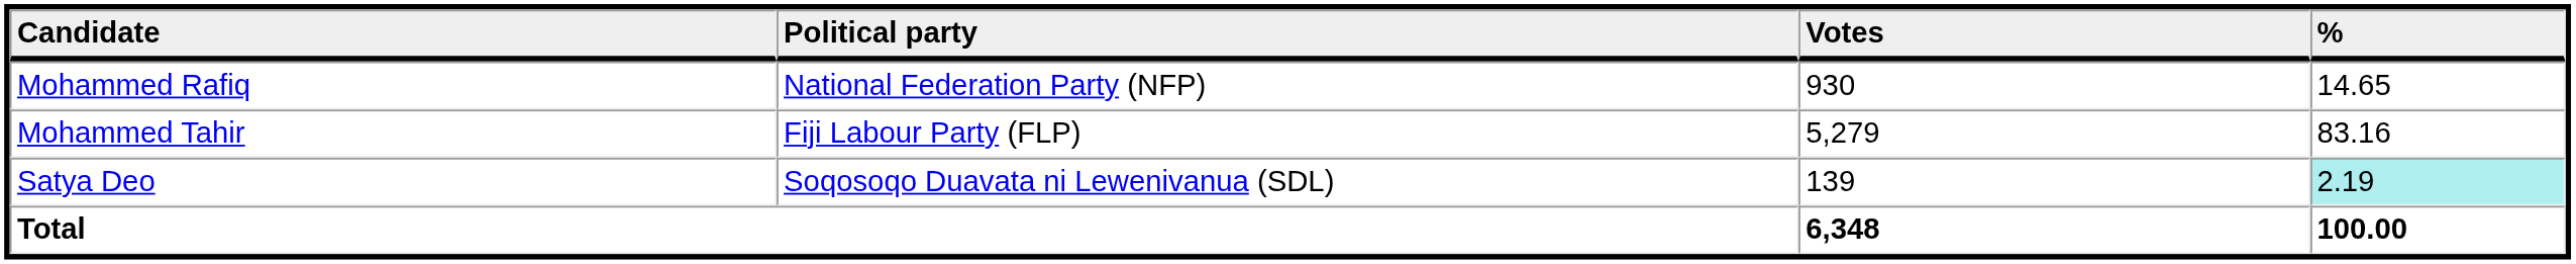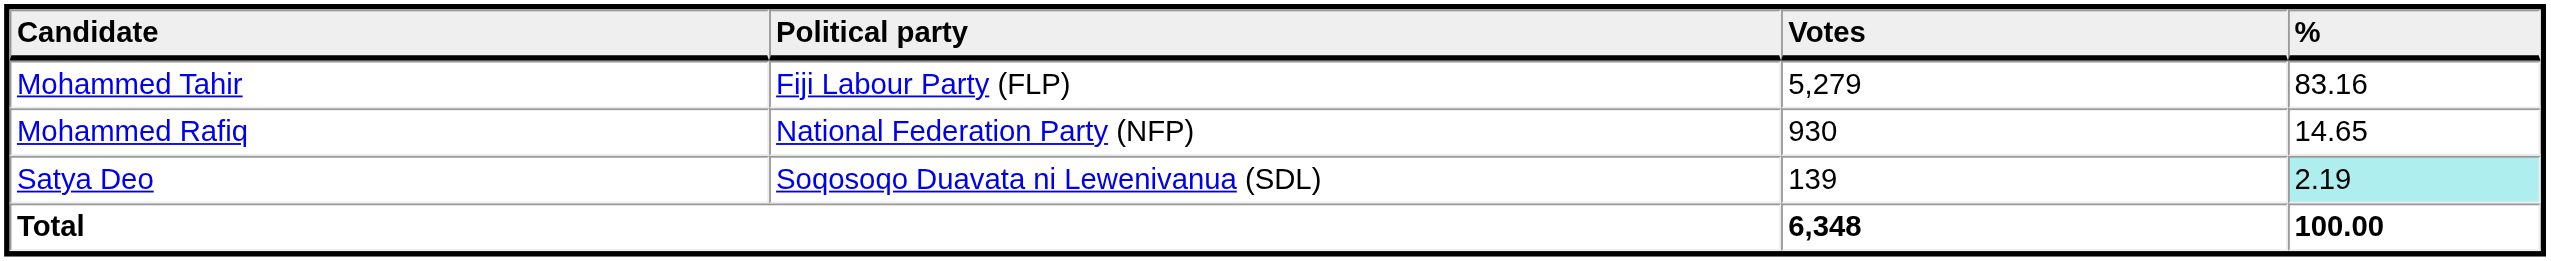rows swapped: Mohammed Tahir <-> Mohammed Rafiq
